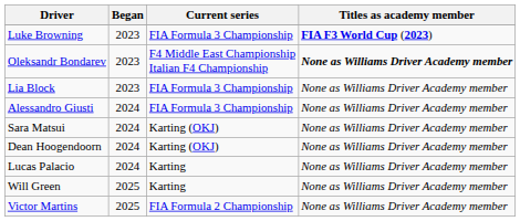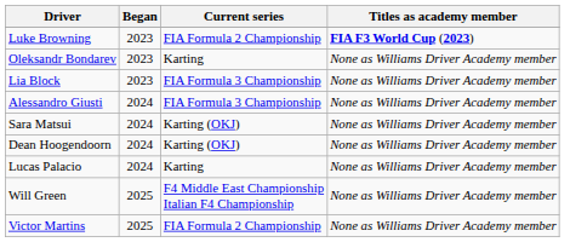Luke Browning | Current series: FIA Formula 3 Championship -> FIA Formula 2 Championship
Oleksandr Bondarev | Current series: F4 Middle East Championship Italian F4 Championship -> Karting
Oleksandr Bondarev | Titles as academy member: bold -> normal
Will Green | Current series: Karting -> F4 Middle East Championship Italian F4 Championship
